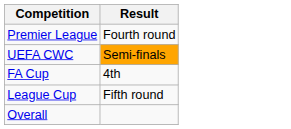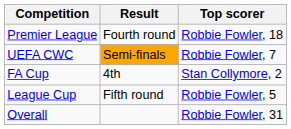+ column: Top scorer | Robbie Fowler, 18 | Robbie Fowler, 7 | Stan Collymore, 2 | Robbie Fowler, 5 | Robbie Fowler, 31
